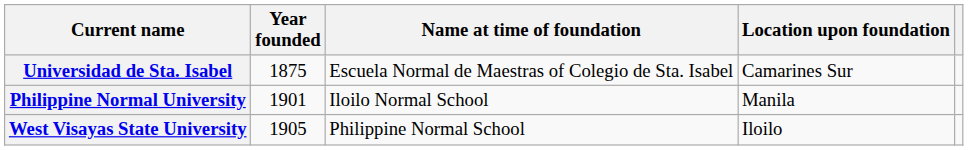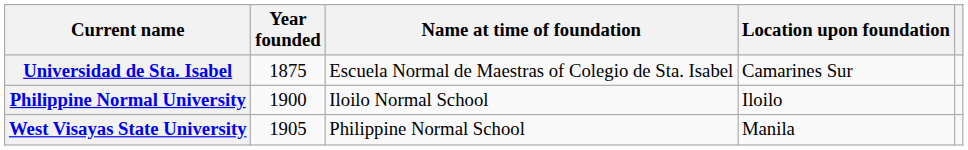Philippine Normal University | Year founded: 1901 -> 1900
Philippine Normal University | Location upon foundation: Manila -> Iloilo
West Visayas State University | Location upon foundation: Iloilo -> Manila
